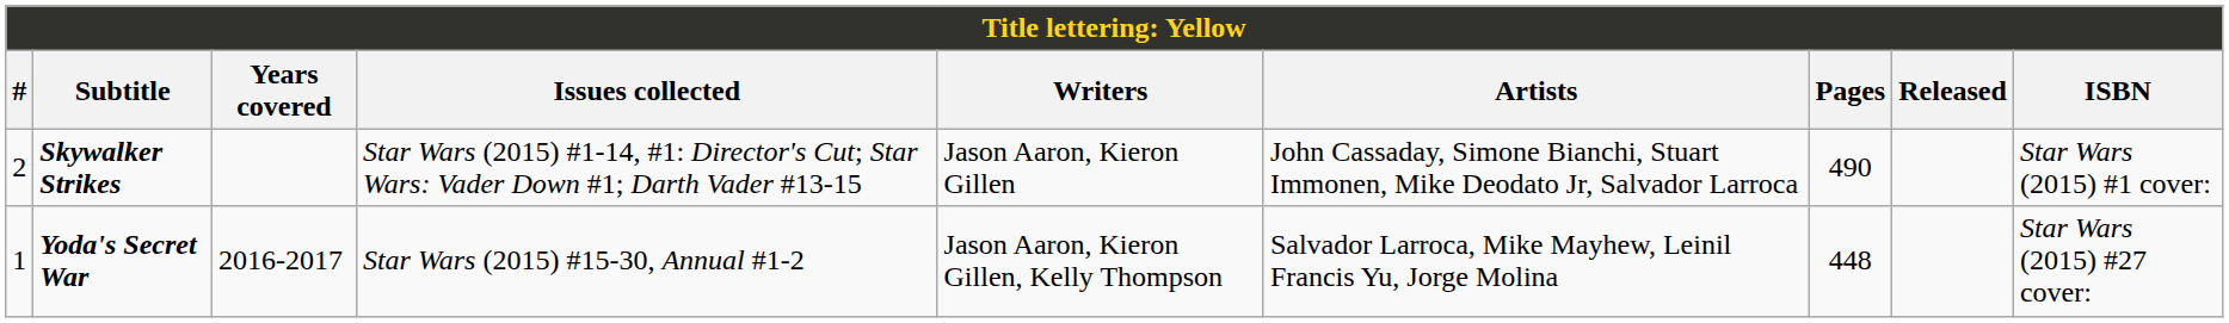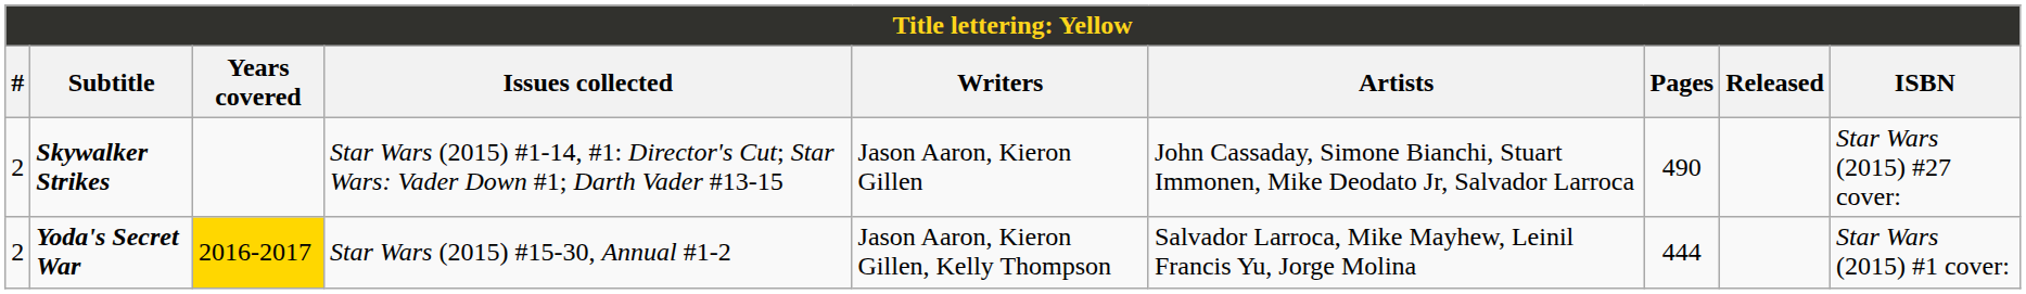Skywalker Strikes | ISBN: Star Wars (2015) #1 cover: -> Star Wars (2015) #27 cover:
Yoda's Secret War | #: 1 -> 2
Yoda's Secret War | Years covered: no background -> gold background
Yoda's Secret War | Pages: 448 -> 444
Yoda's Secret War | ISBN: Star Wars (2015) #27 cover: -> Star Wars (2015) #1 cover:
